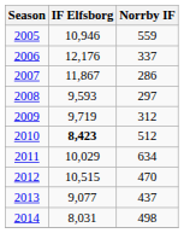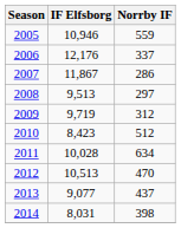2008 | IF Elfsborg: 9,593 -> 9,513
2010 | IF Elfsborg: bold -> normal
2011 | IF Elfsborg: 10,029 -> 10,028
2012 | IF Elfsborg: 10,515 -> 10,513
2014 | Norrby IF: 498 -> 398
